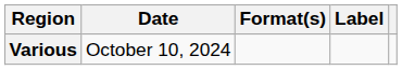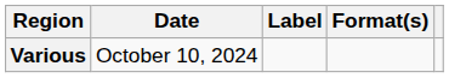columns swapped: Format(s) <-> Label
